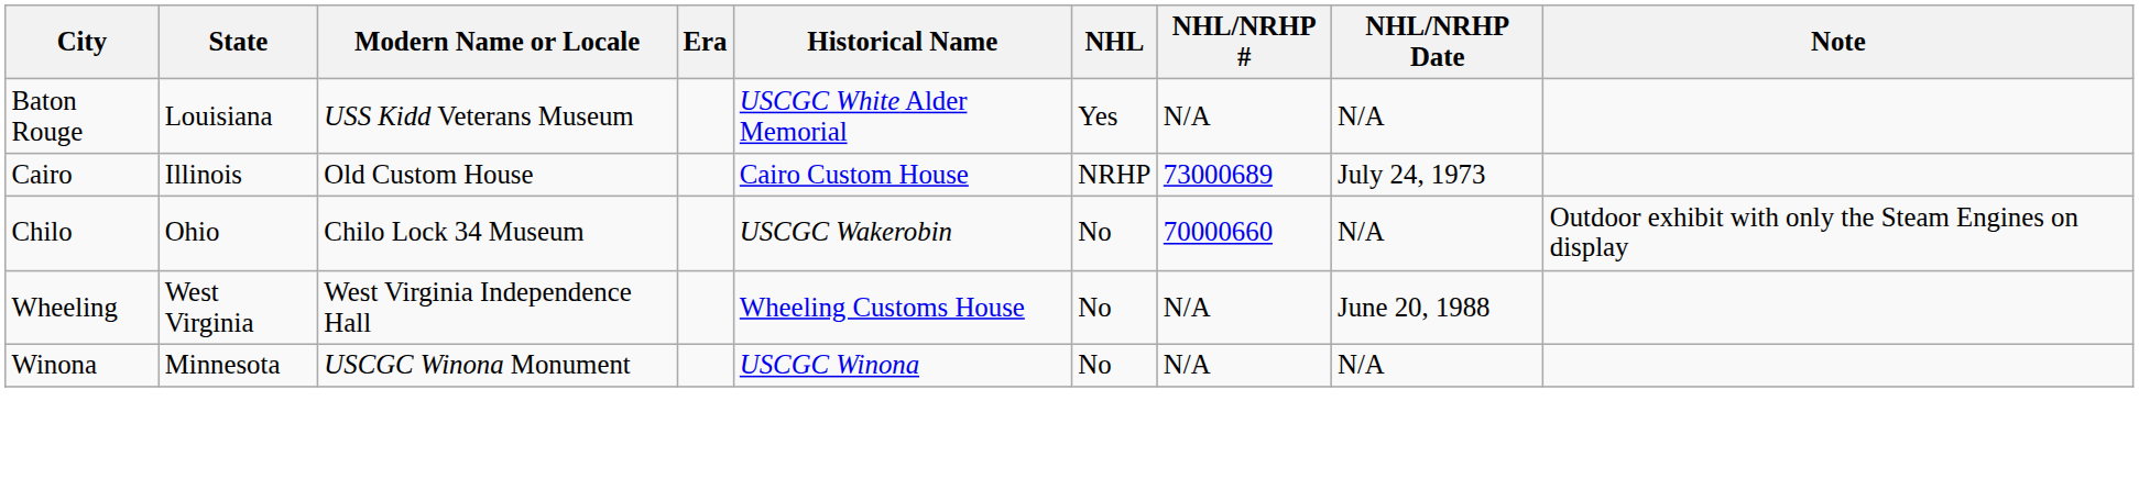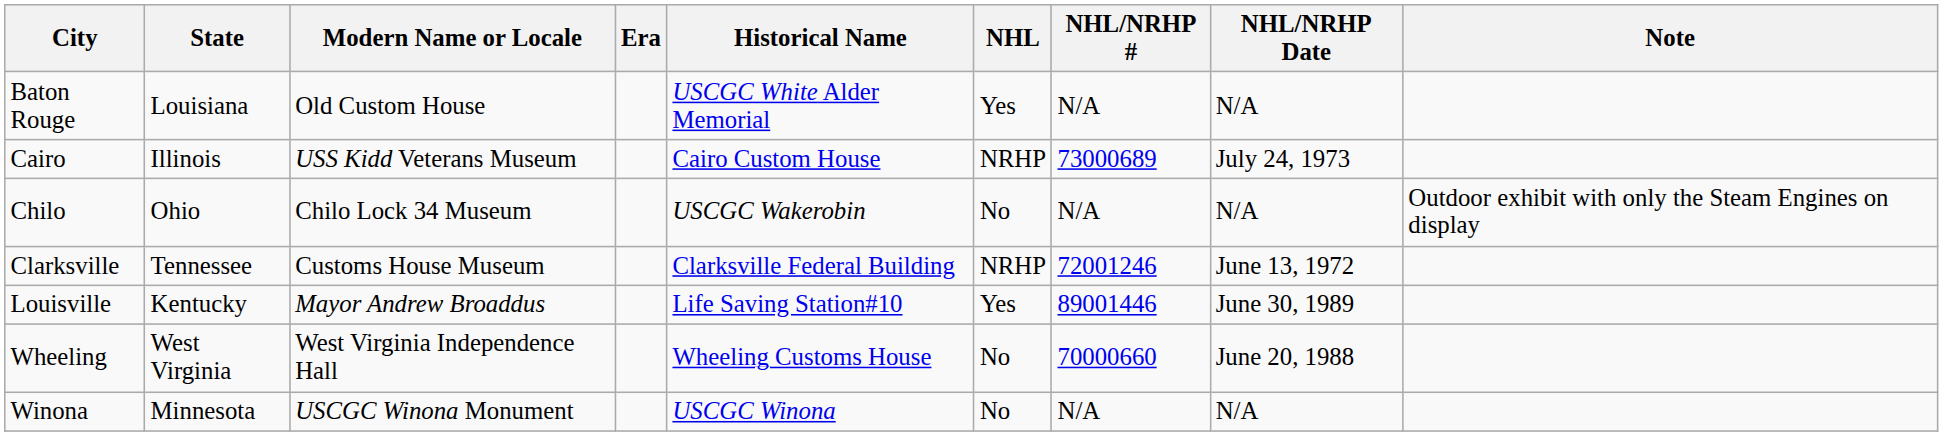Baton Rouge | Modern Name or Locale: USS Kidd Veterans Museum -> Old Custom House
Cairo | Modern Name or Locale: Old Custom House -> USS Kidd Veterans Museum
Chilo | NHL/NRHP #: 70000660 -> N/A
+ row: Clarksville | Tennessee | Customs House Museum | Clarksville Federal Building | NRHP | 72001246 | June 13, 1972
+ row: Louisville | Kentucky | Mayor Andrew Broaddus | Life Saving Station#10 | Yes | 89001446 | June 30, 1989
Wheeling | NHL/NRHP #: N/A -> 70000660
